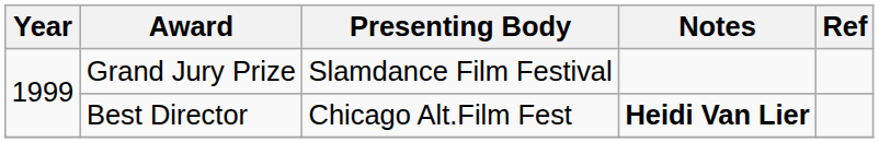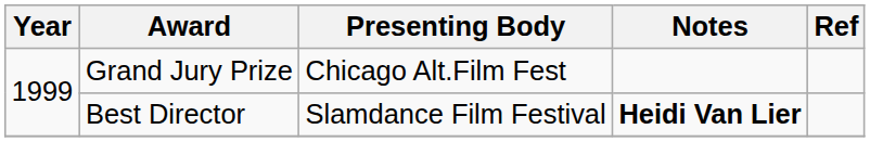Grand Jury Prize | Presenting Body: Slamdance Film Festival -> Chicago Alt.Film Fest
Best Director | Presenting Body: Chicago Alt.Film Fest -> Slamdance Film Festival
